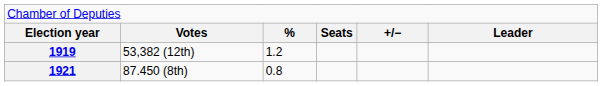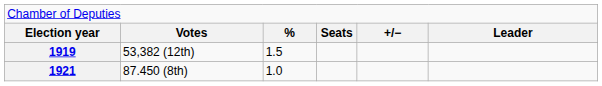1919 | column 3: 1.2 -> 1.5
1921 | column 3: 0.8 -> 1.0
